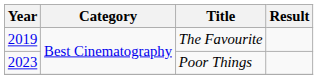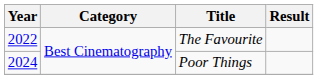The Favourite | Year: 2019 -> 2022
Poor Things | Year: 2023 -> 2024
